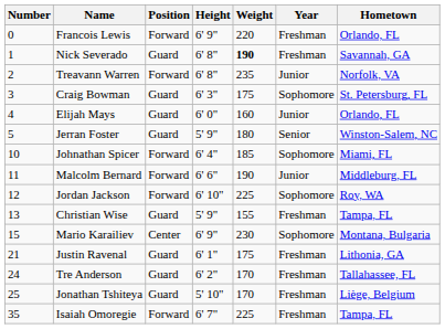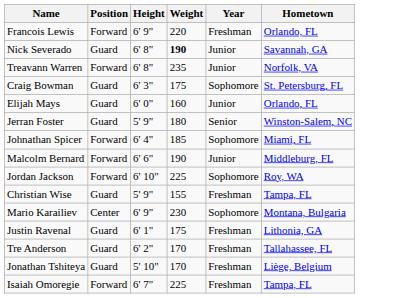- column: Number | 0 | 1 | 2 | 3 | 4 | 5 | 10 | 11 | 12 | 13 | 15 | 21 | 24 | 25 | 35
Nick Severado | Year: Freshman -> Junior
